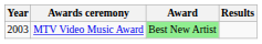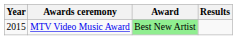MTV Video Music Award | Year: 2003 -> 2015
